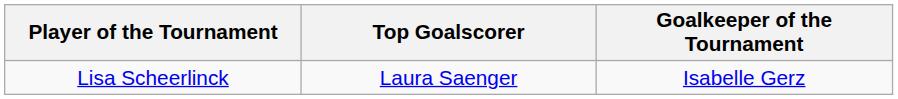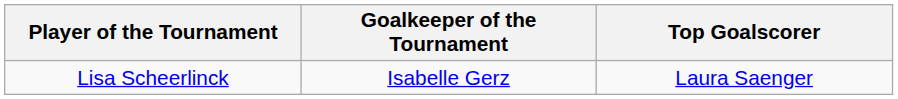columns swapped: Top Goalscorer <-> Goalkeeper of the Tournament
